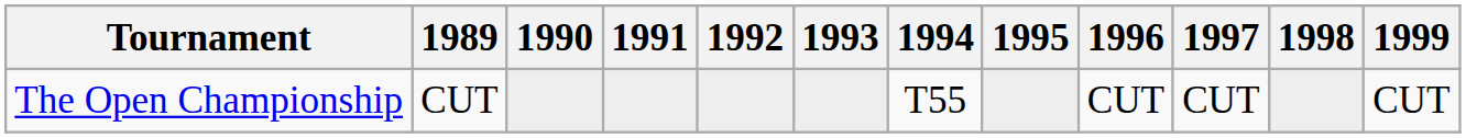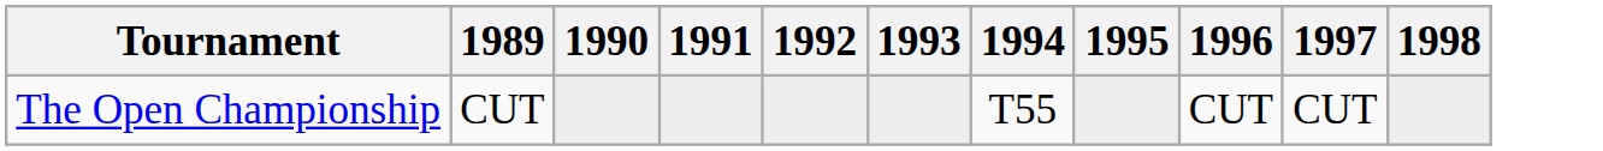- column: 1999 | CUT
